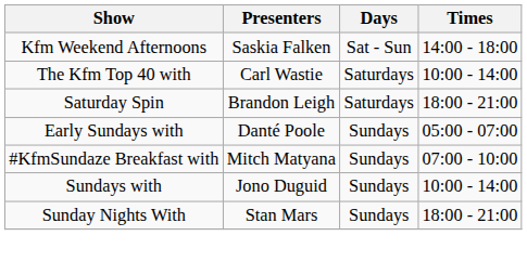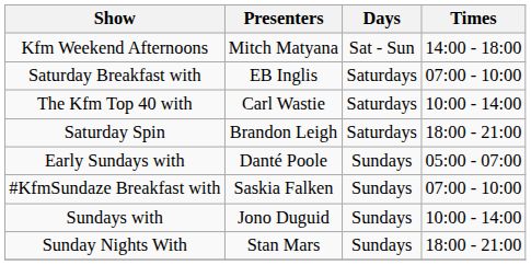Kfm Weekend Afternoons | Presenters: Saskia Falken -> Mitch Matyana
+ row: Saturday Breakfast with | EB Inglis | Saturdays | 07:00 - 10:00
#KfmSundaze Breakfast with | Presenters: Mitch Matyana -> Saskia Falken
